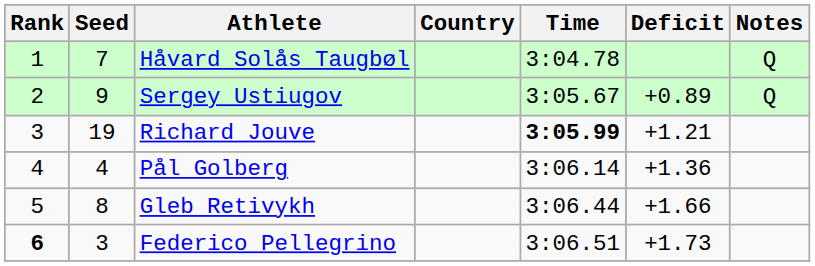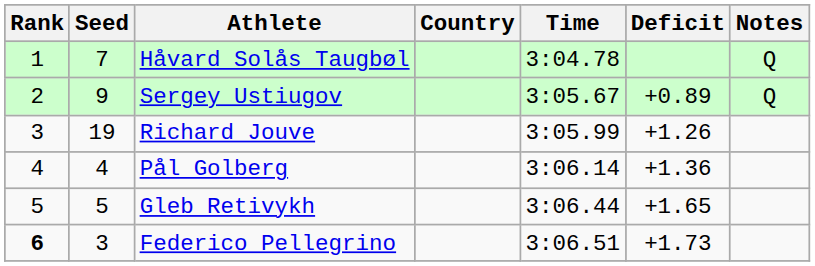Richard Jouve | Time: bold -> normal
Richard Jouve | Deficit: +1.21 -> +1.26
Gleb Retivykh | Seed: 8 -> 5
Gleb Retivykh | Deficit: +1.66 -> +1.65
